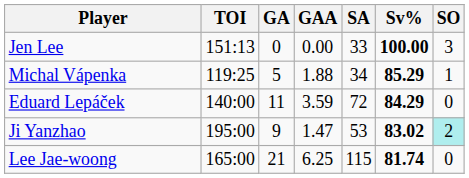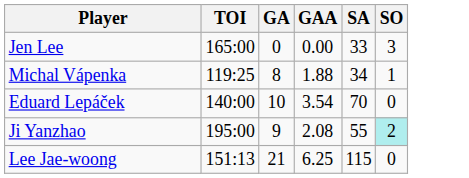- column: Sv% | 100.00 | 85.29 | 84.29 | 83.02 | 81.74
Jen Lee | TOI: 151:13 -> 165:00
Michal Vápenka | GA: 5 -> 8
Eduard Lepáček | GA: 11 -> 10
Eduard Lepáček | GAA: 3.59 -> 3.54
Eduard Lepáček | SA: 72 -> 70
Ji Yanzhao | GAA: 1.47 -> 2.08
Ji Yanzhao | SA: 53 -> 55
Lee Jae-woong | TOI: 165:00 -> 151:13
